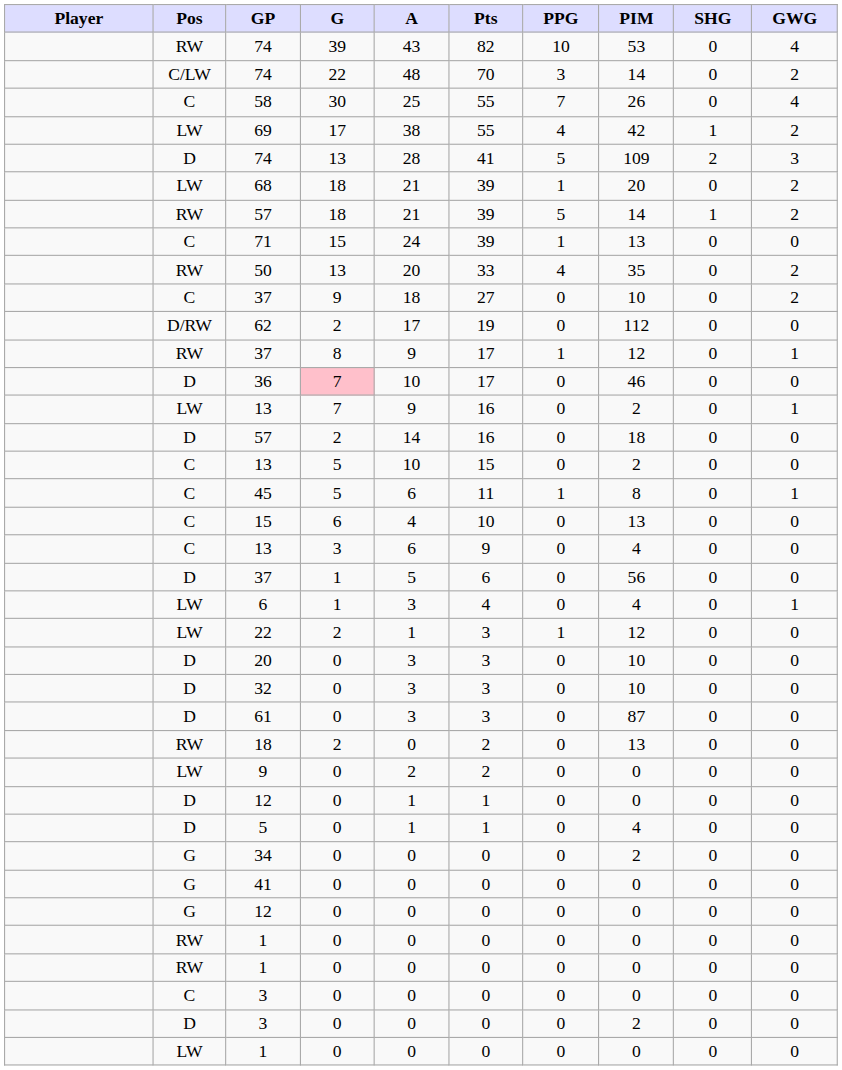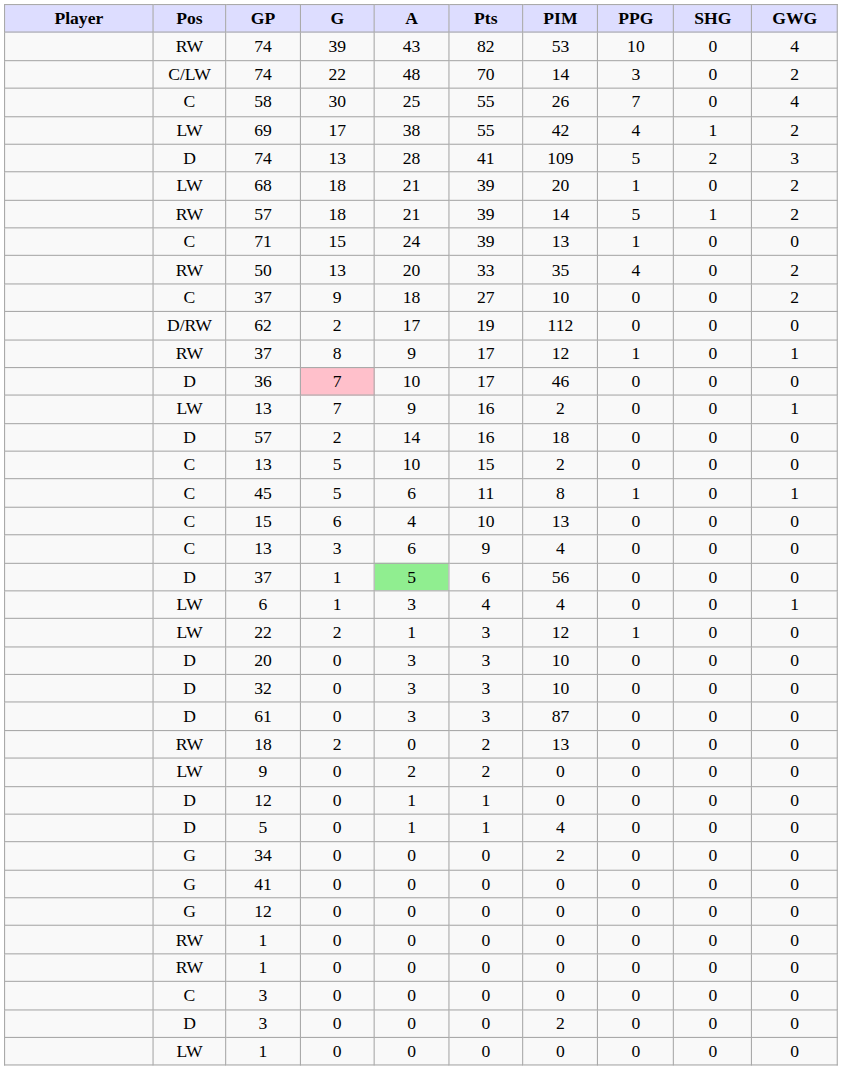columns swapped: PIM <-> PPG
D / 37 | A: no background -> lightgreen background
